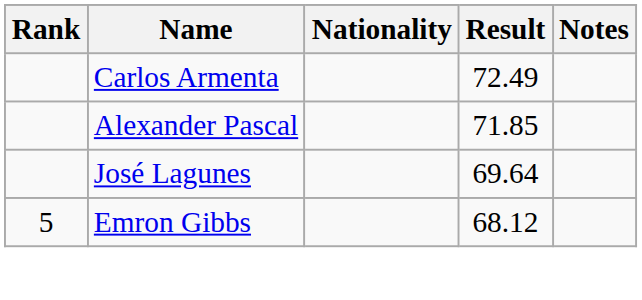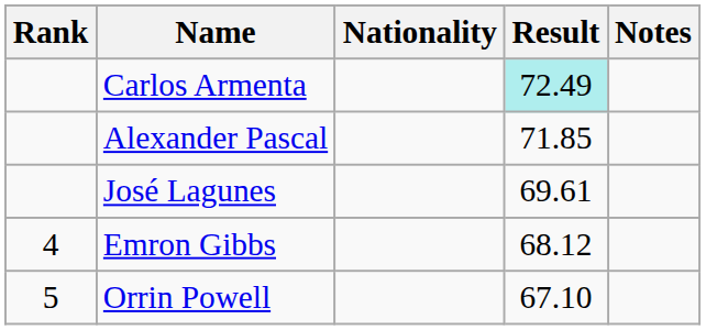Carlos Armenta | Result: no background -> paleturquoise background
José Lagunes | Result: 69.64 -> 69.61
Emron Gibbs | Rank: 5 -> 4
+ row: 5 | Orrin Powell | 67.10
